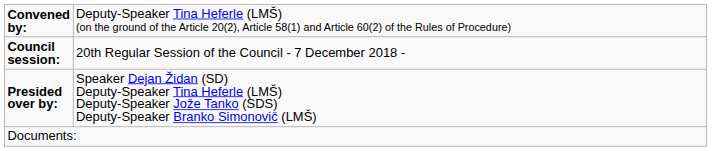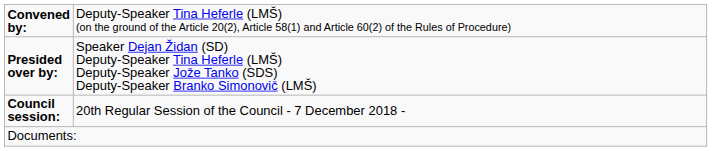rows swapped: Council session: <-> Presided over by:
